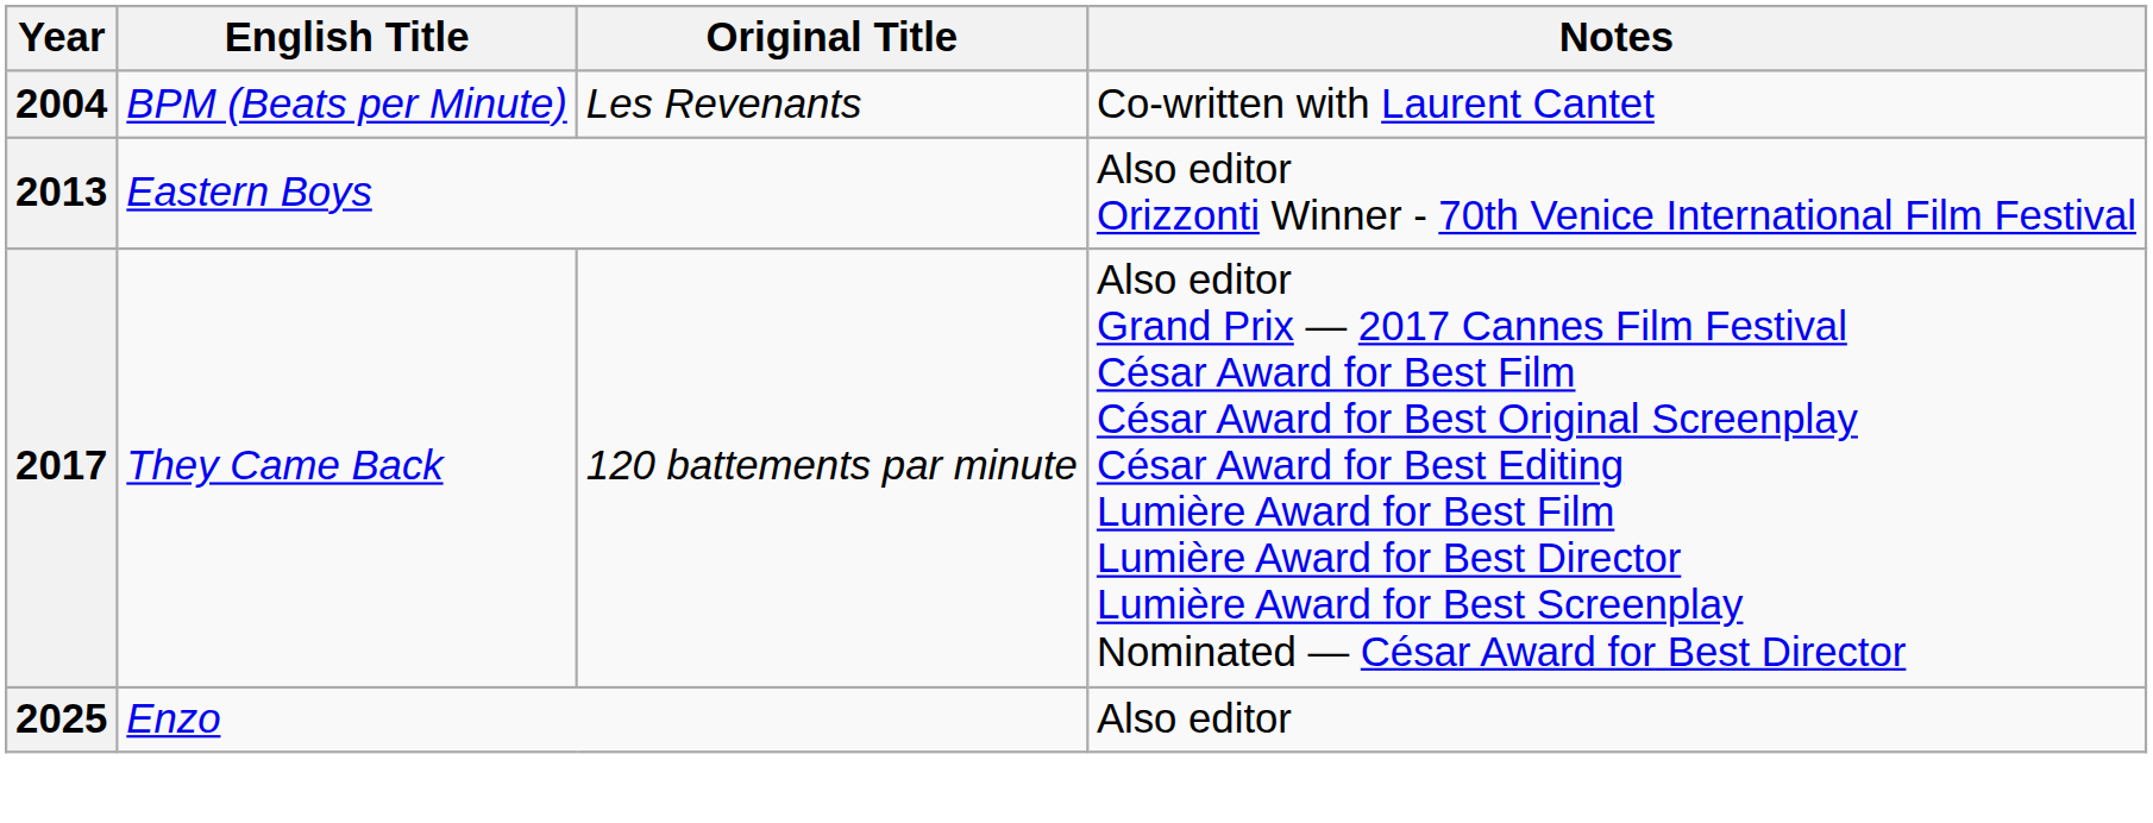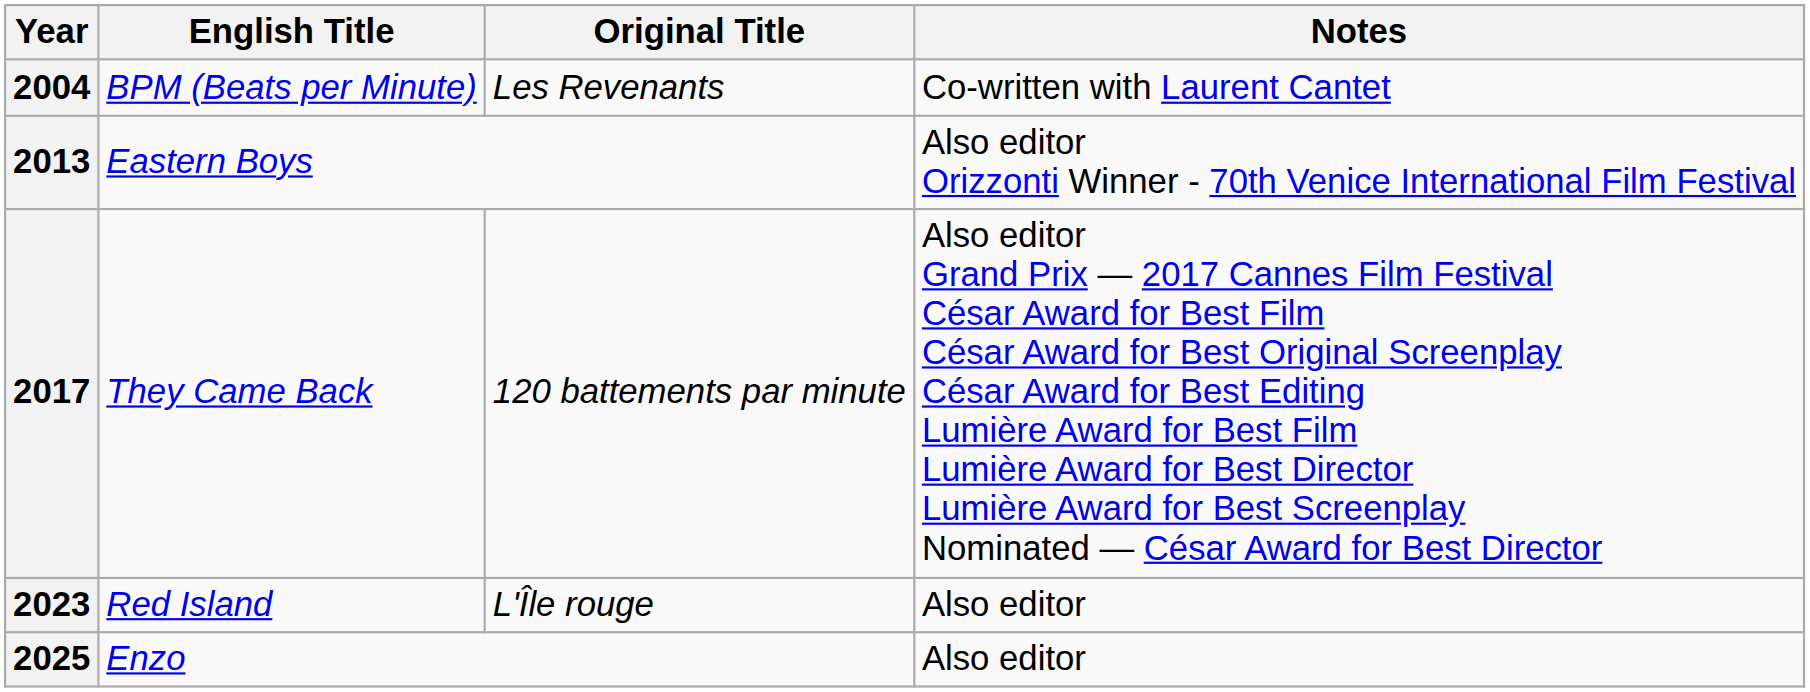+ row: 2023 | Red Island | L'Île rouge | Also editor
